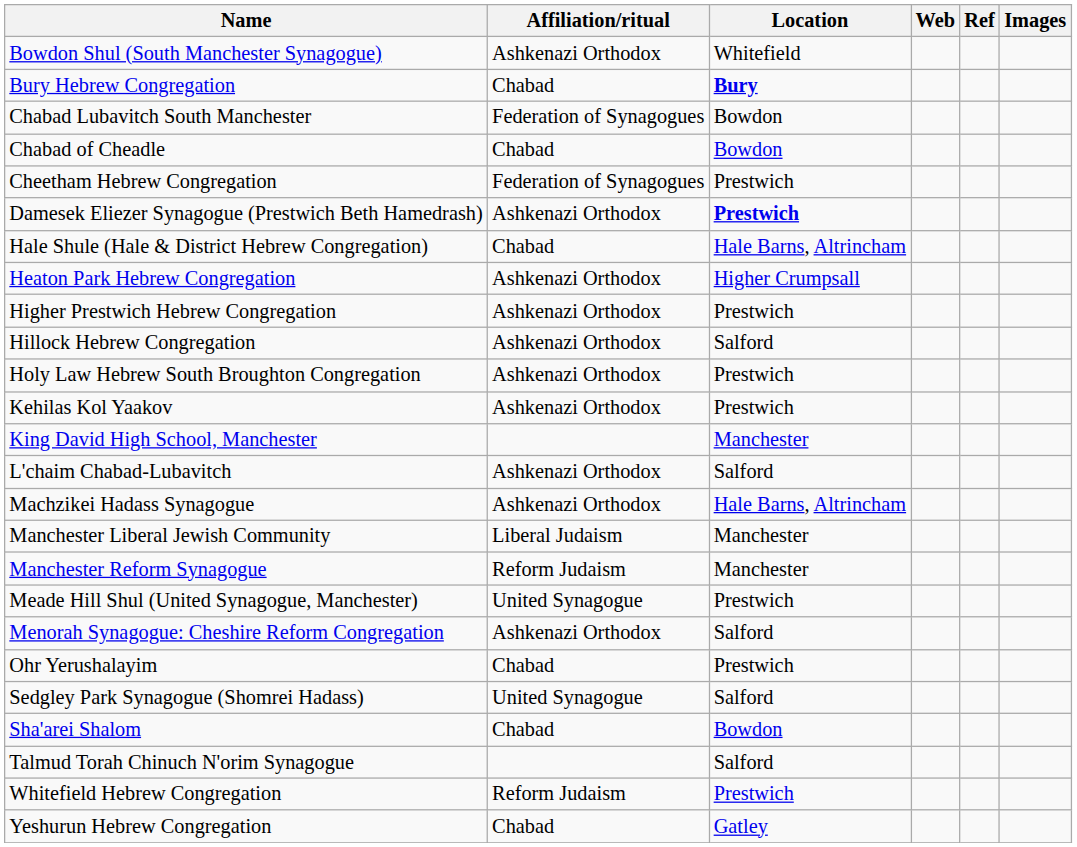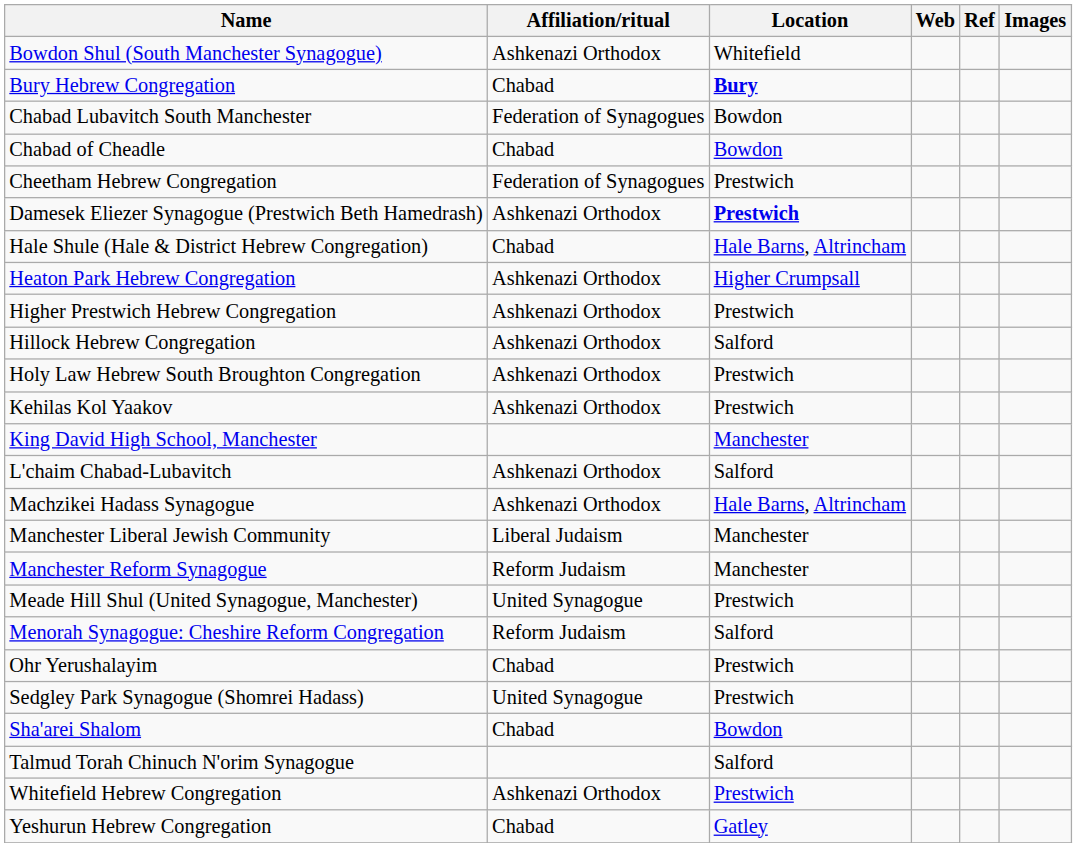Menorah Synagogue: Cheshire Reform Congregation | Affiliation/ritual: Ashkenazi Orthodox -> Reform Judaism
Sedgley Park Synagogue (Shomrei Hadass) | Location: Salford -> Prestwich
Whitefield Hebrew Congregation | Affiliation/ritual: Reform Judaism -> Ashkenazi Orthodox
